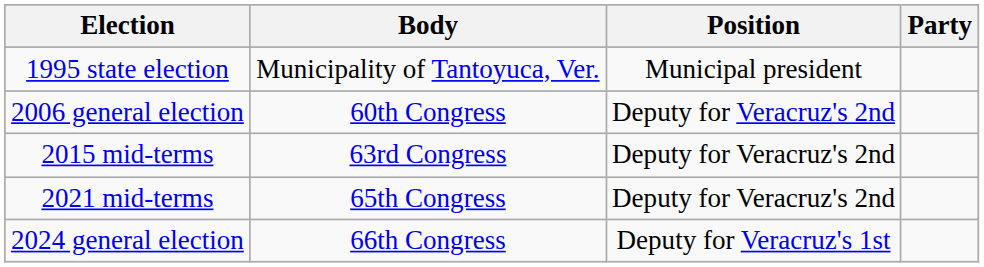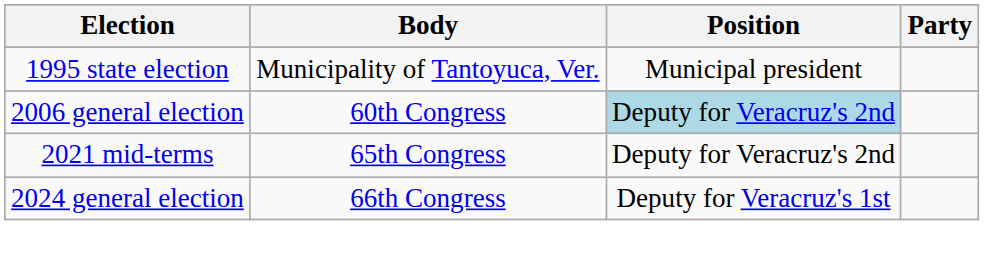2006 general election | Position: no background -> lightblue background
- row: 2015 mid-terms | 63rd Congress | Deputy for Veracruz's 2nd
